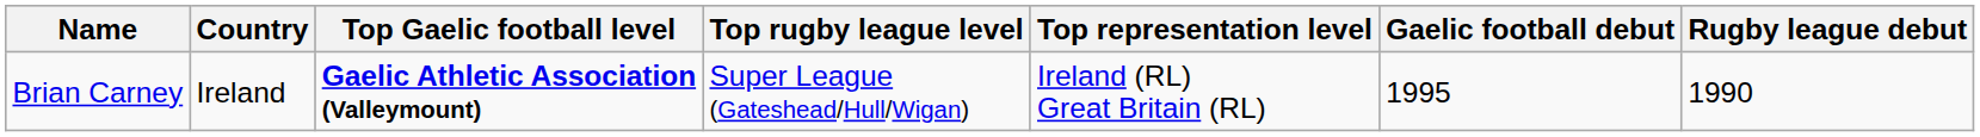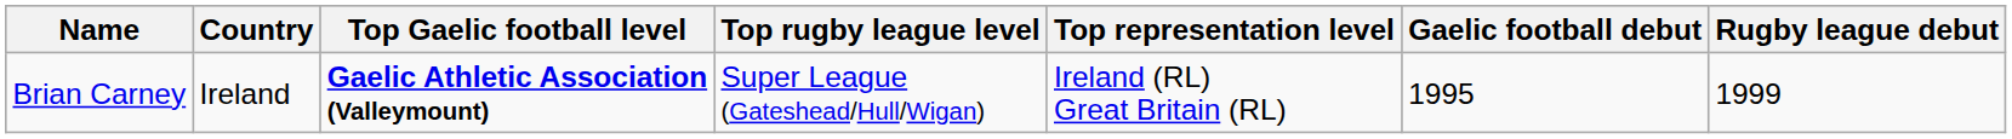Brian Carney | Rugby league debut: 1990 -> 1999
